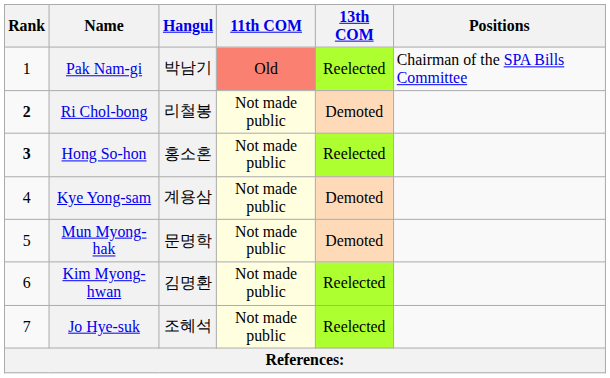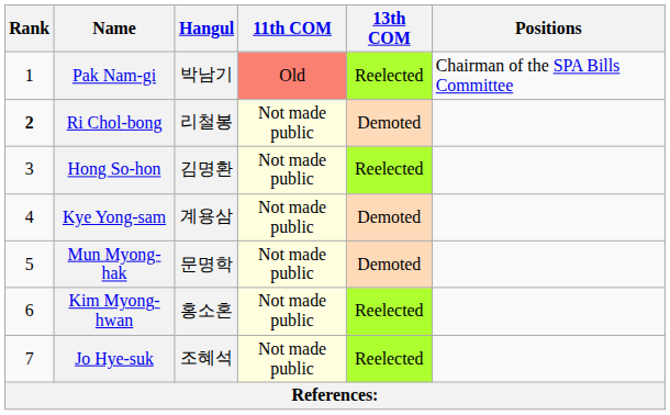Hong So-hon | Rank: bold -> normal
Hong So-hon | Hangul: 홍소혼 -> 김명환
Kim Myong-hwan | Hangul: 김명환 -> 홍소혼
